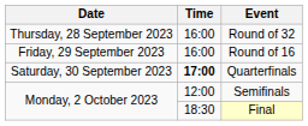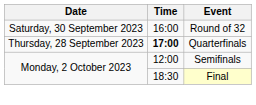Round of 32 | Date: Thursday, 28 September 2023 -> Saturday, 30 September 2023
- row: Friday, 29 September 2023 | 16:00 | Round of 16
Quarterfinals | Date: Saturday, 30 September 2023 -> Thursday, 28 September 2023
